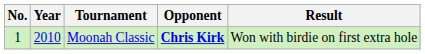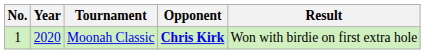Moonah Classic | Year: 2010 -> 2020
